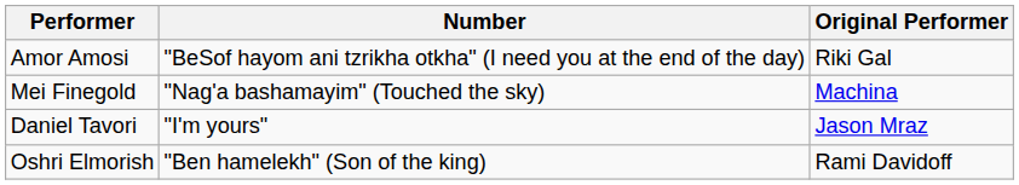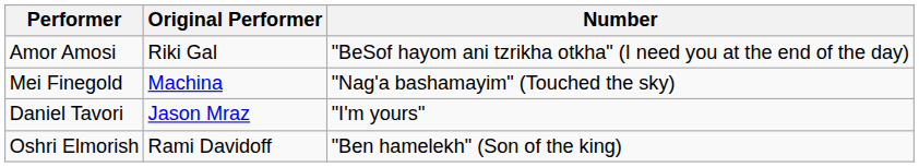columns swapped: Number <-> Original Performer
